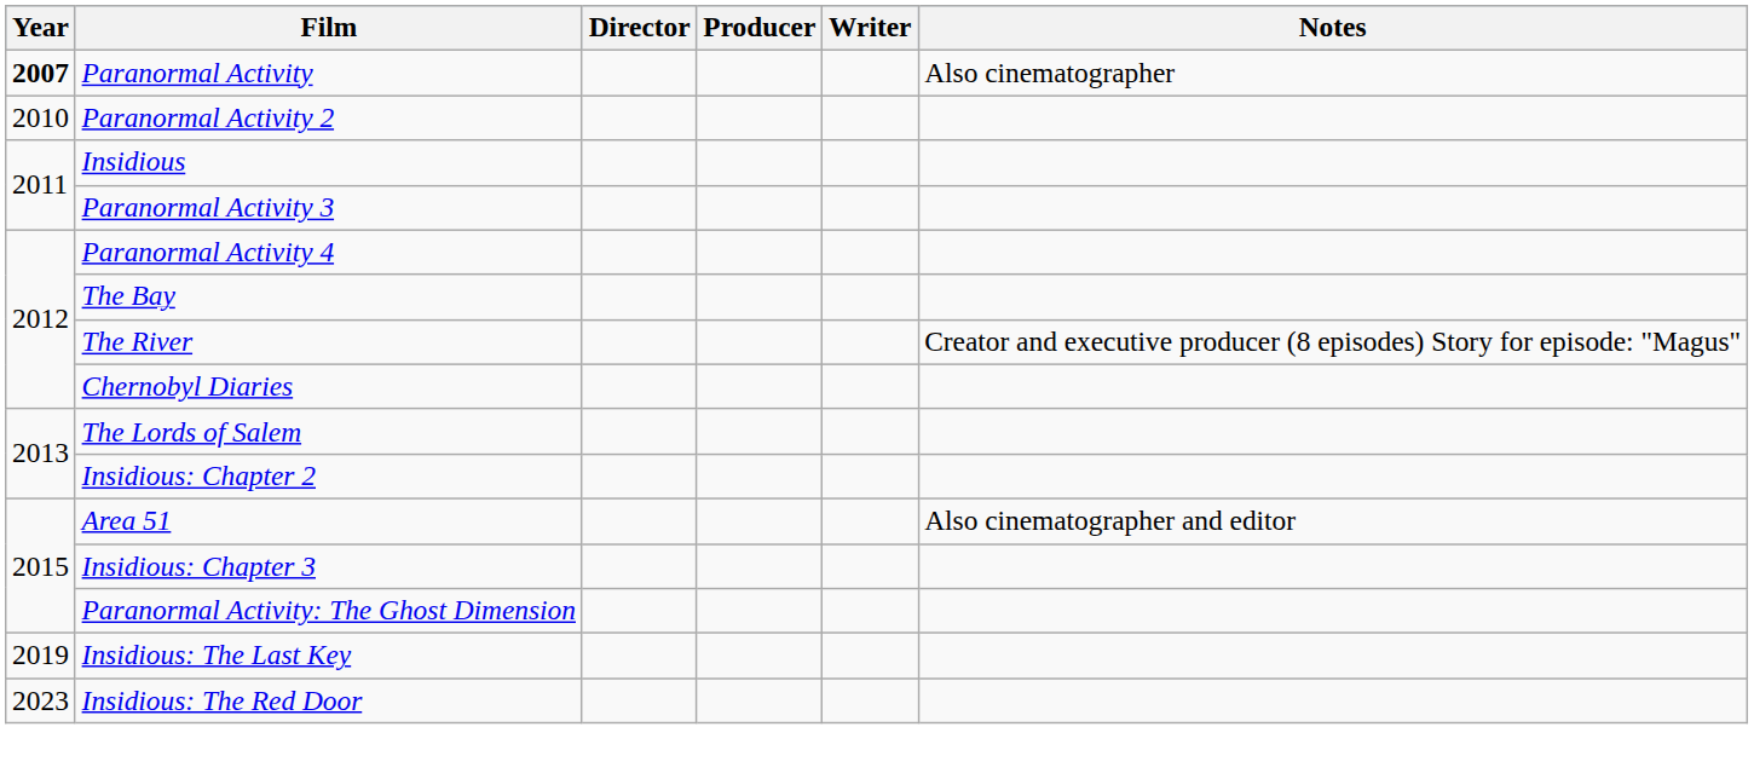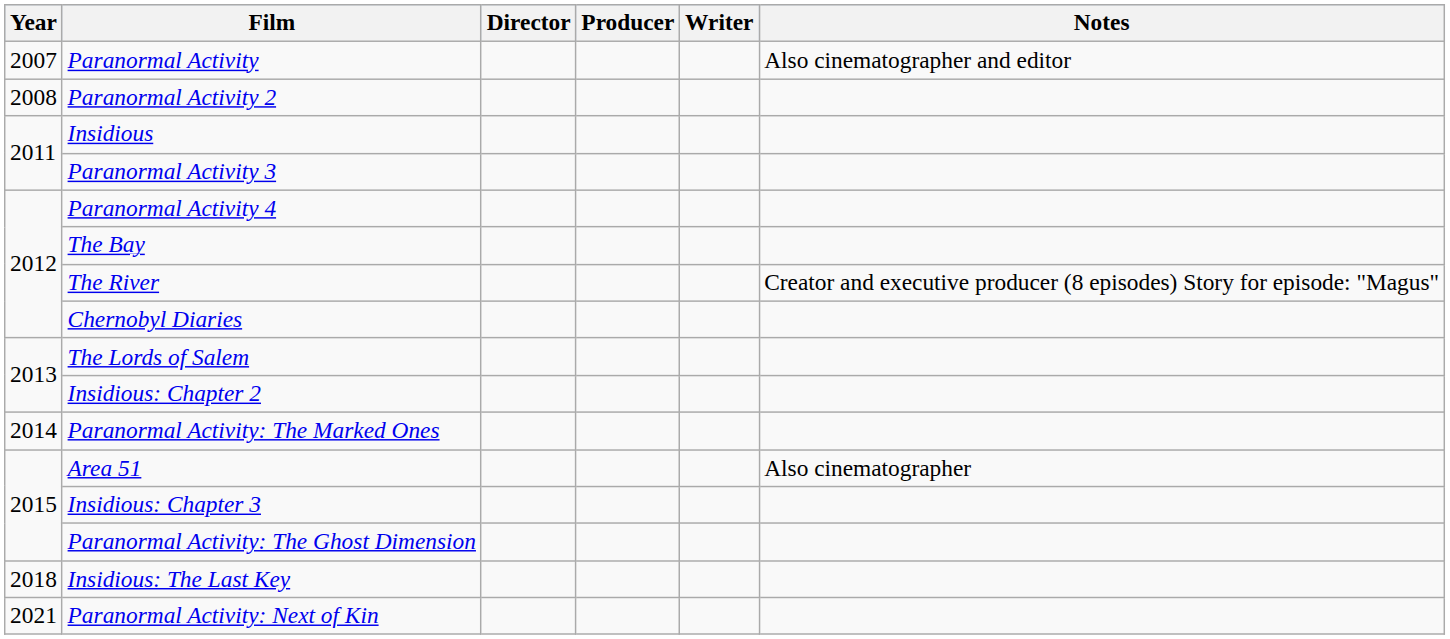Paranormal Activity | Year: bold -> normal
Paranormal Activity | Notes: Also cinematographer -> Also cinematographer and editor
Paranormal Activity 2 | Year: 2010 -> 2008
+ row: 2014 | Paranormal Activity: The Marked Ones
Area 51 | Notes: Also cinematographer and editor -> Also cinematographer
Insidious: The Last Key | Year: 2019 -> 2018
+ row: 2021 | Paranormal Activity: Next of Kin
- row: 2023 | Insidious: The Red Door
